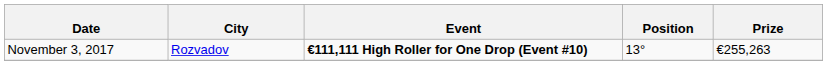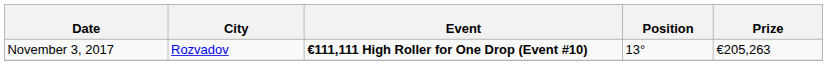November 3, 2017 | Prize: €255,263 -> €205,263
